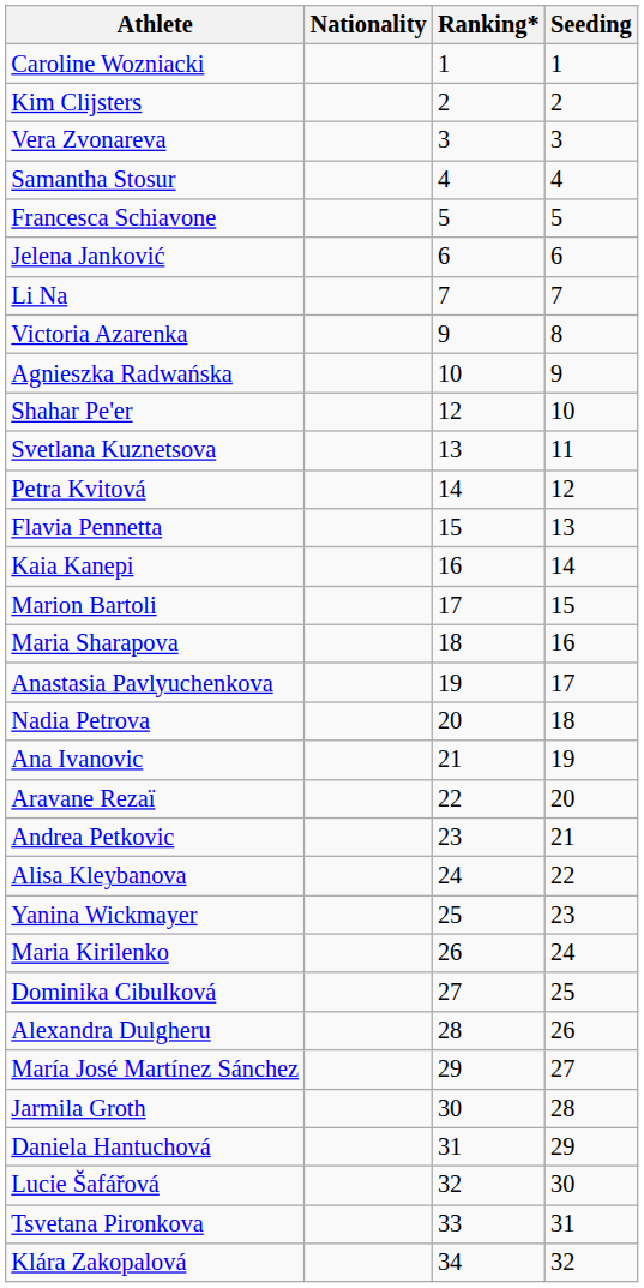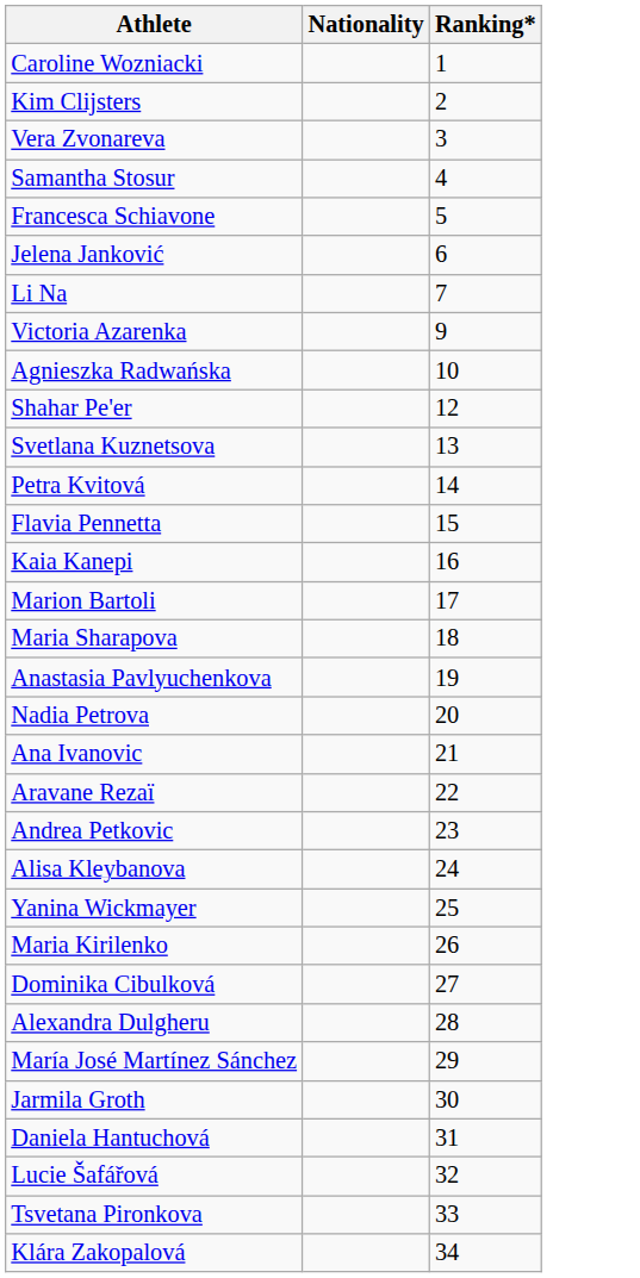- column: Seeding | 1 | 2 | 3 | 4 | 5 | 6 | 7 | 8 | 9 | 10 | 11 | 12 | 13 | 14 | 15 | 16 | 17 | 18 | 19 | 20 | 21 | 22 | 23 | 24 | 25 | 26 | 27 | 28 | 29 | 30 | 31 | 32
